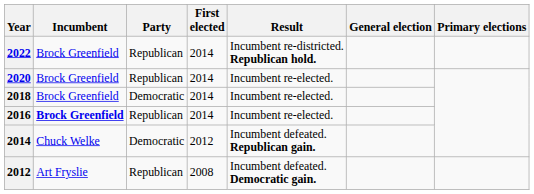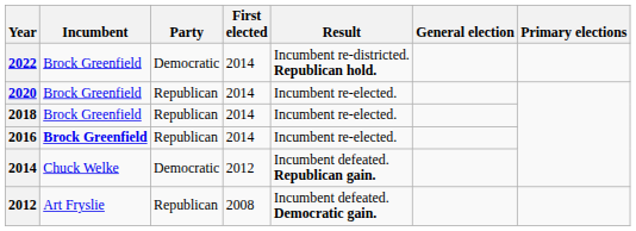2022 | Party: Republican -> Democratic
2018 | Party: Democratic -> Republican
